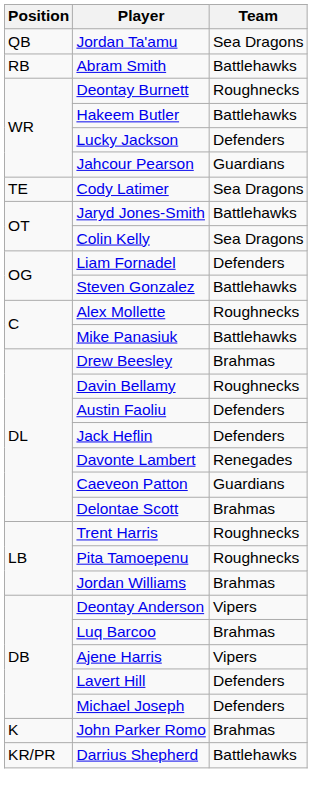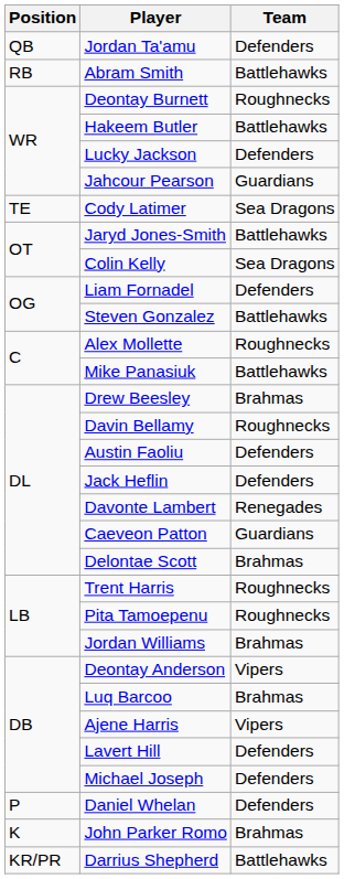Jordan Ta'amu | Team: Sea Dragons -> Defenders
+ row: P | Daniel Whelan | Defenders
